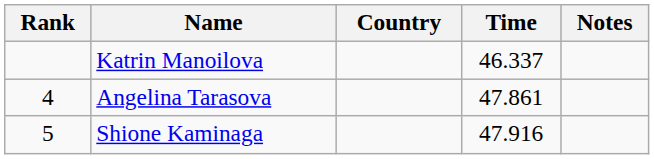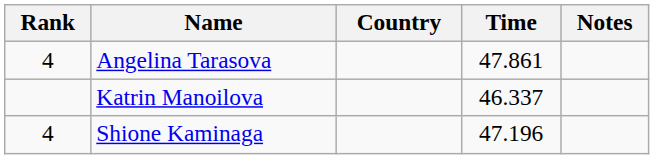rows swapped: Katrin Manoilova <-> Angelina Tarasova
Shione Kaminaga | Rank: 5 -> 4
Shione Kaminaga | Time: 47.916 -> 47.196
